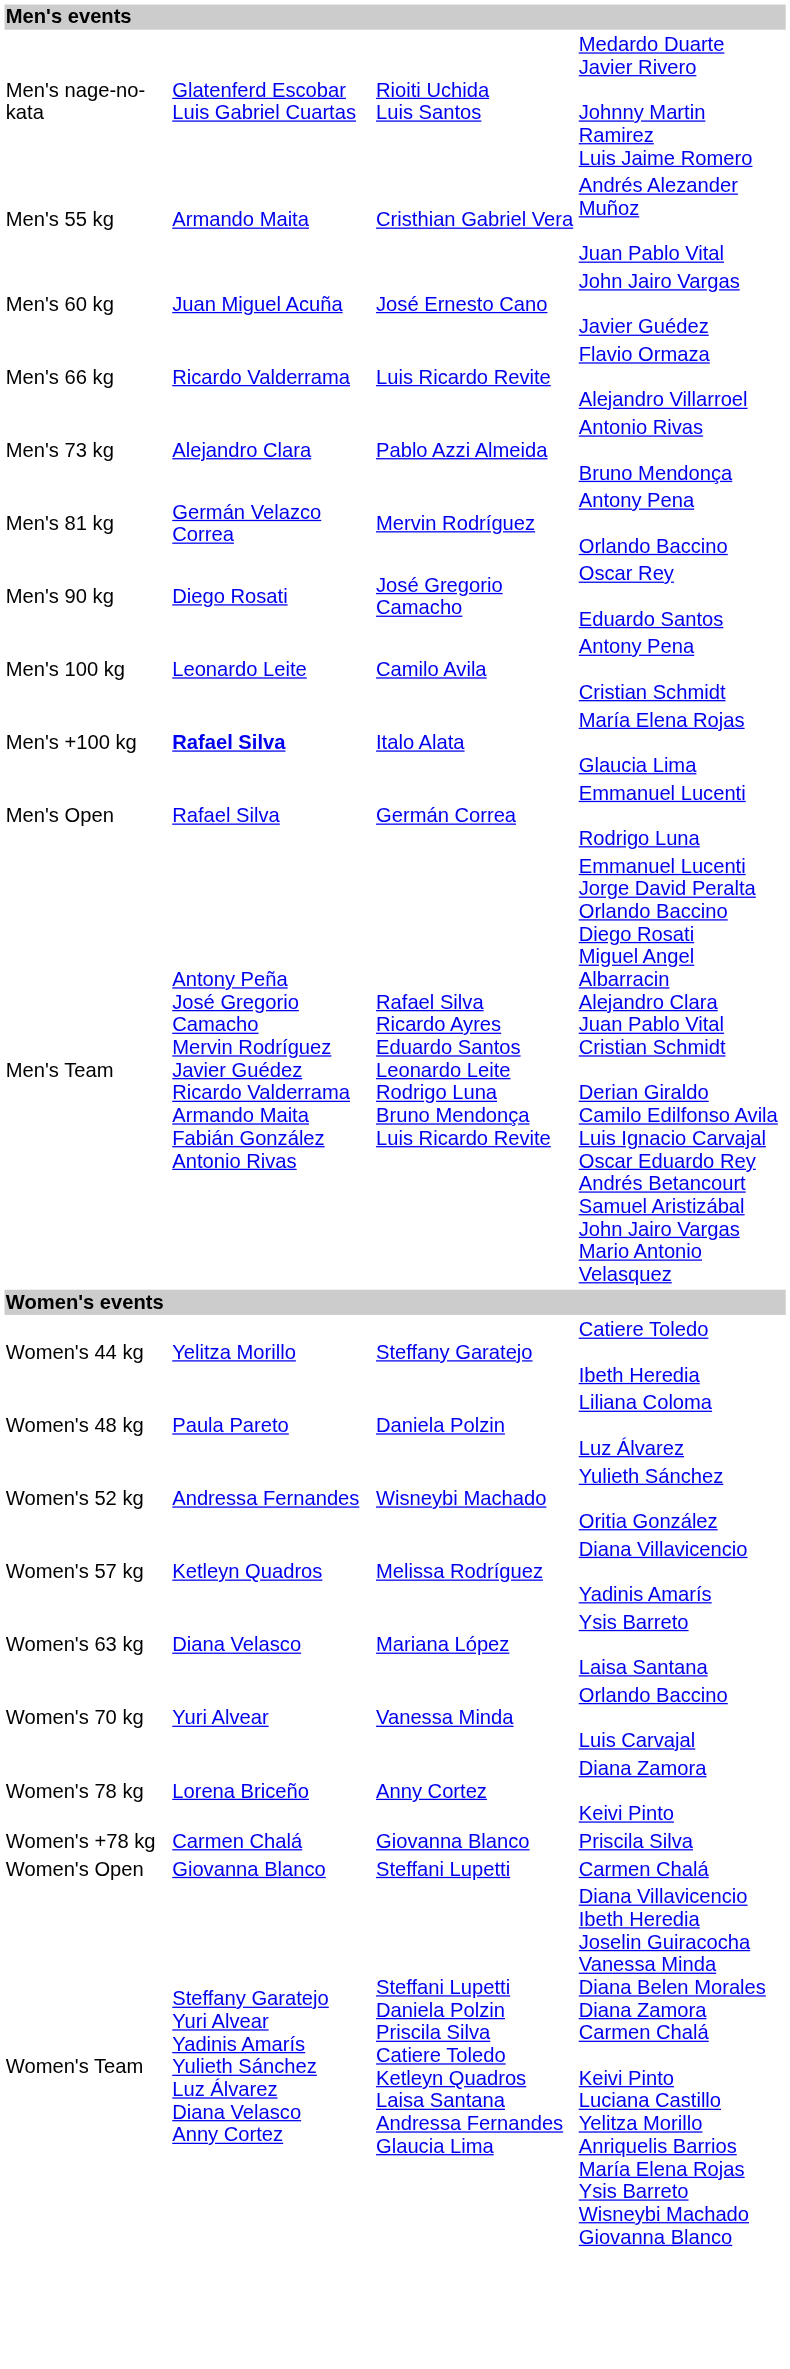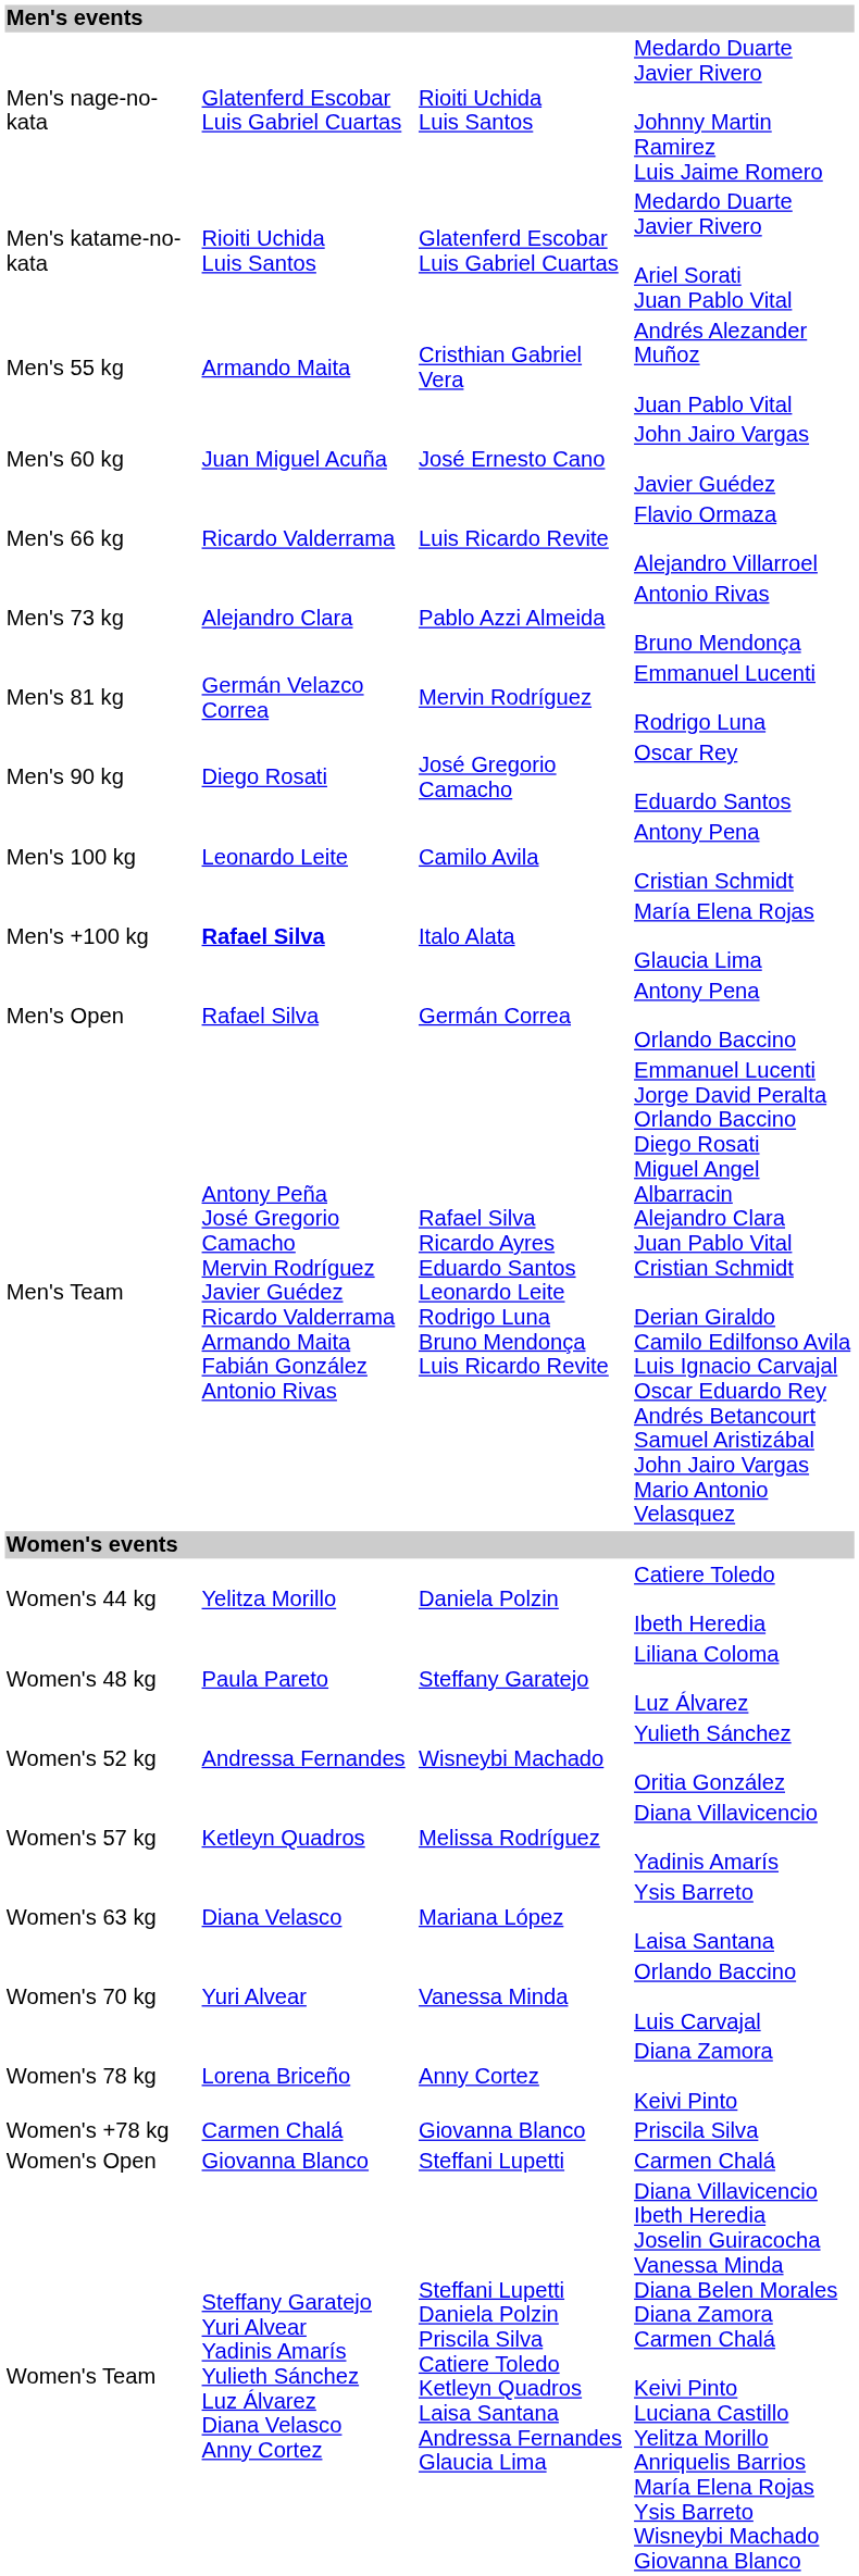+ row: Men's katame-no-kata | Rioiti Uchida Luis Santos | Glatenferd Escobar Luis Gabriel Cuartas | Medardo Duarte Javier Rivero Ariel Sorati Juan Pablo Vital
Men's 81 kg | column 4: Antony Pena Orlando Baccino -> Emmanuel Lucenti Rodrigo Luna
Men's Open | column 4: Emmanuel Lucenti Rodrigo Luna -> Antony Pena Orlando Baccino
Women's 44 kg | column 3: Steffany Garatejo -> Daniela Polzin
Women's 48 kg | column 3: Daniela Polzin -> Steffany Garatejo
